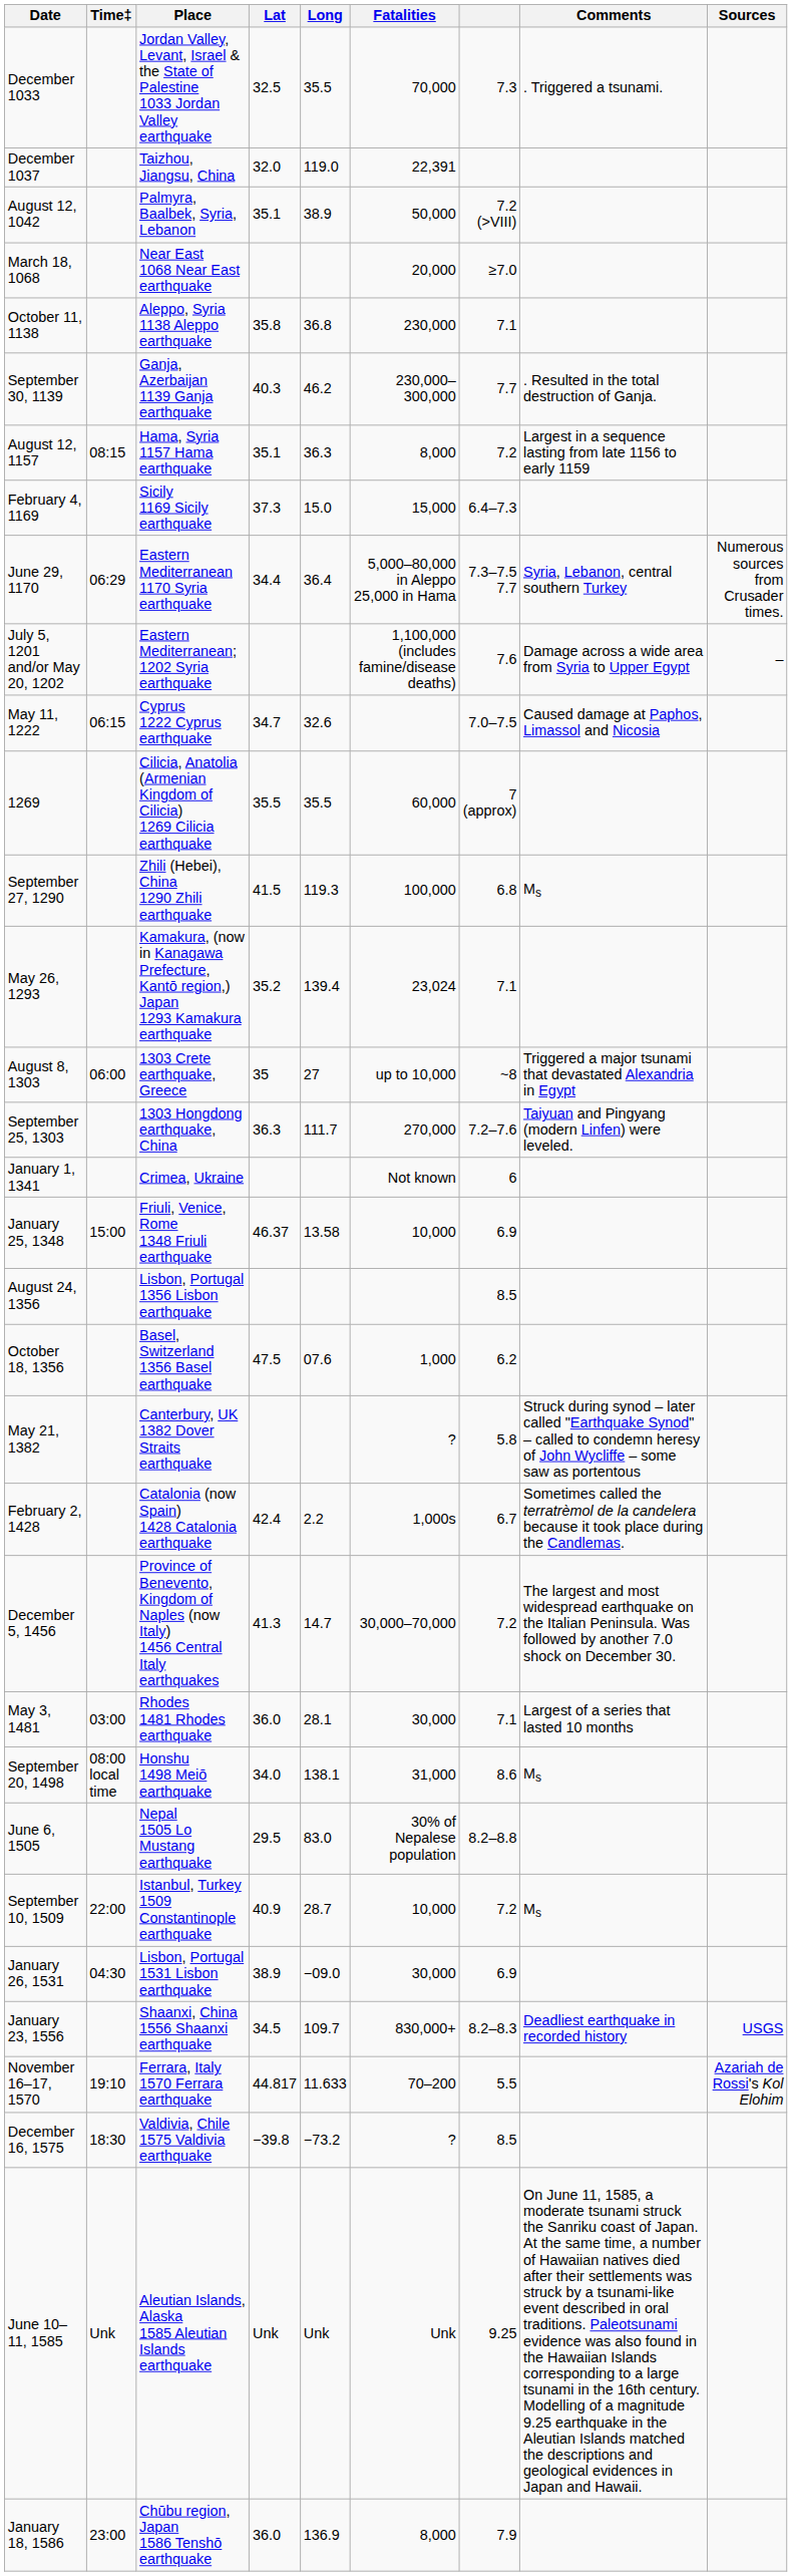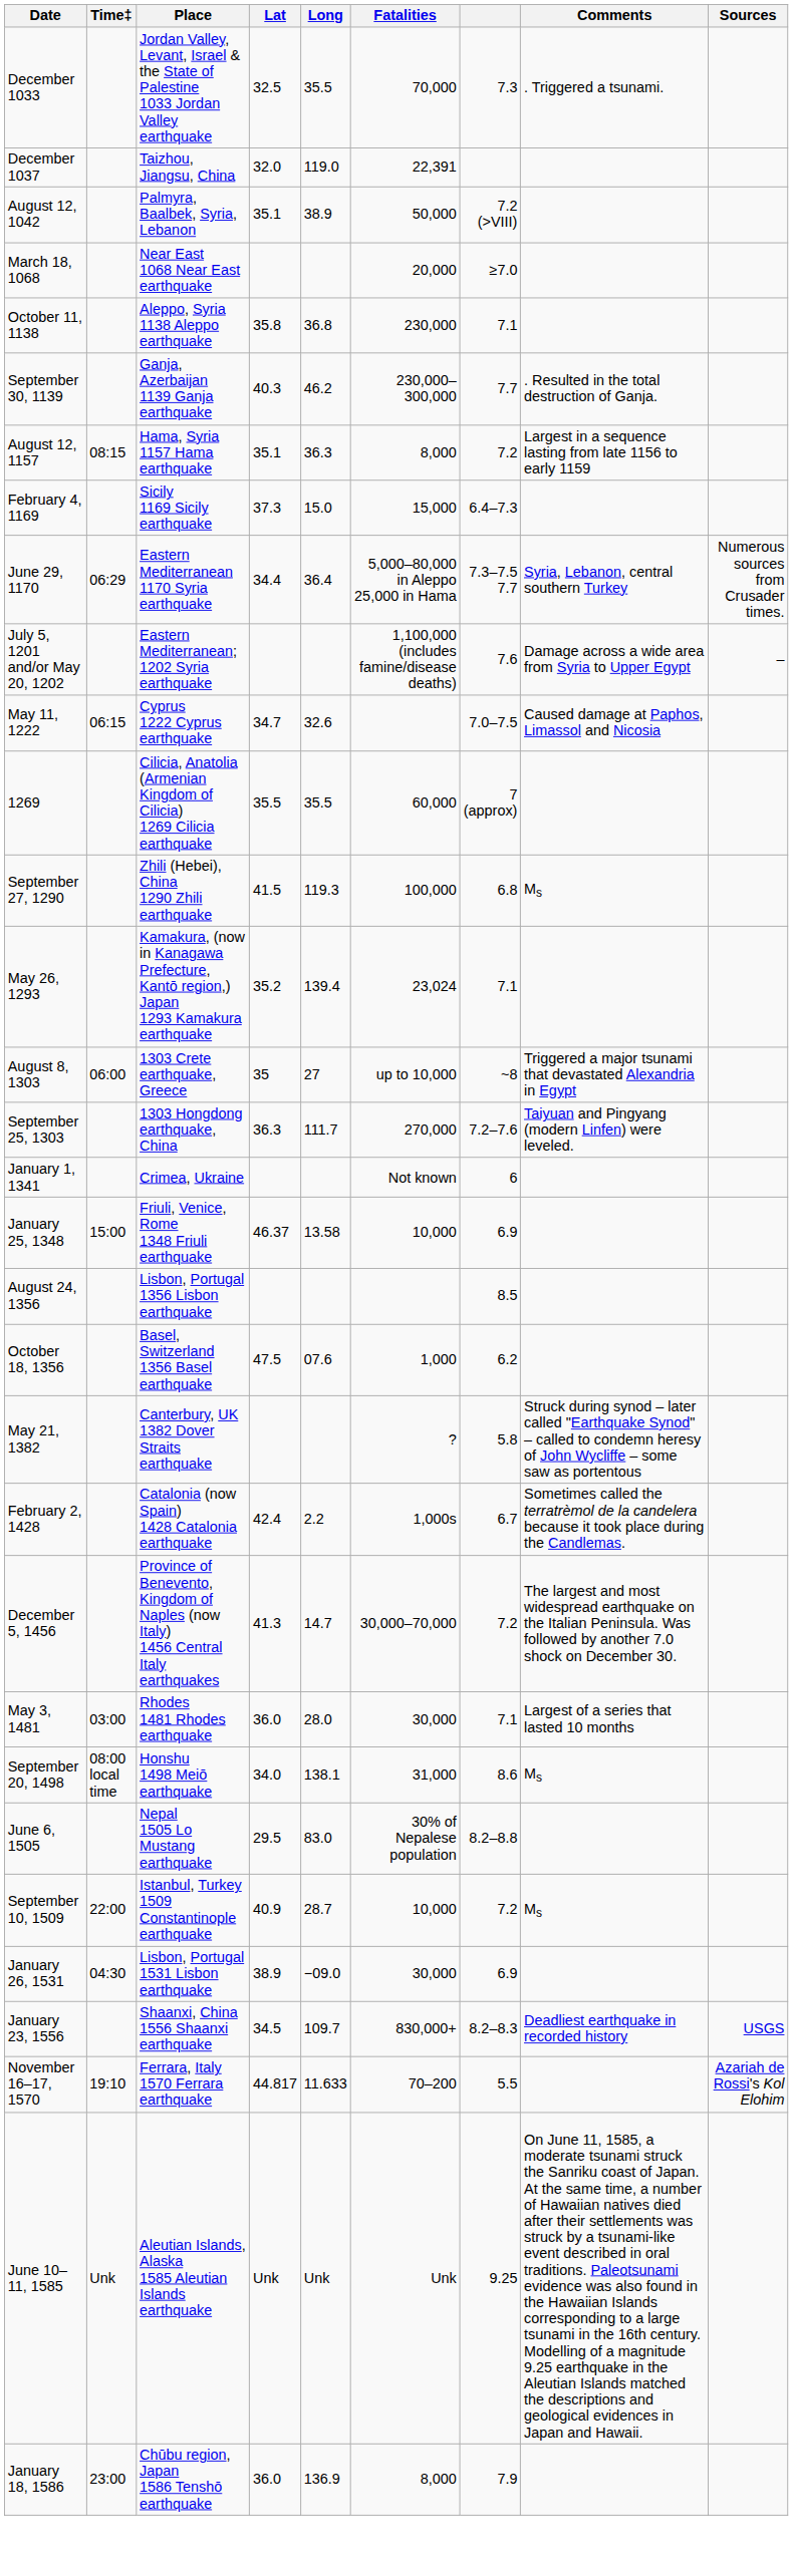May 3, 1481 | Long: 28.1 -> 28.0
- row: December 16, 1575 | 18:30 | Valdivia, Chile 1575 Valdivia earthquake | −39.8 | −73.2 | ? | 8.5
